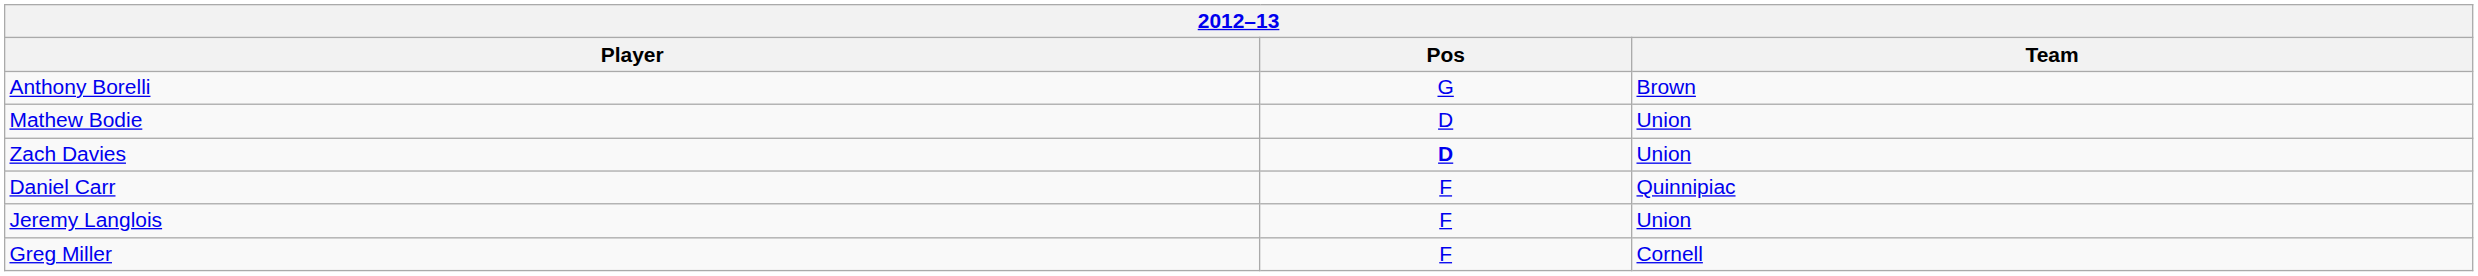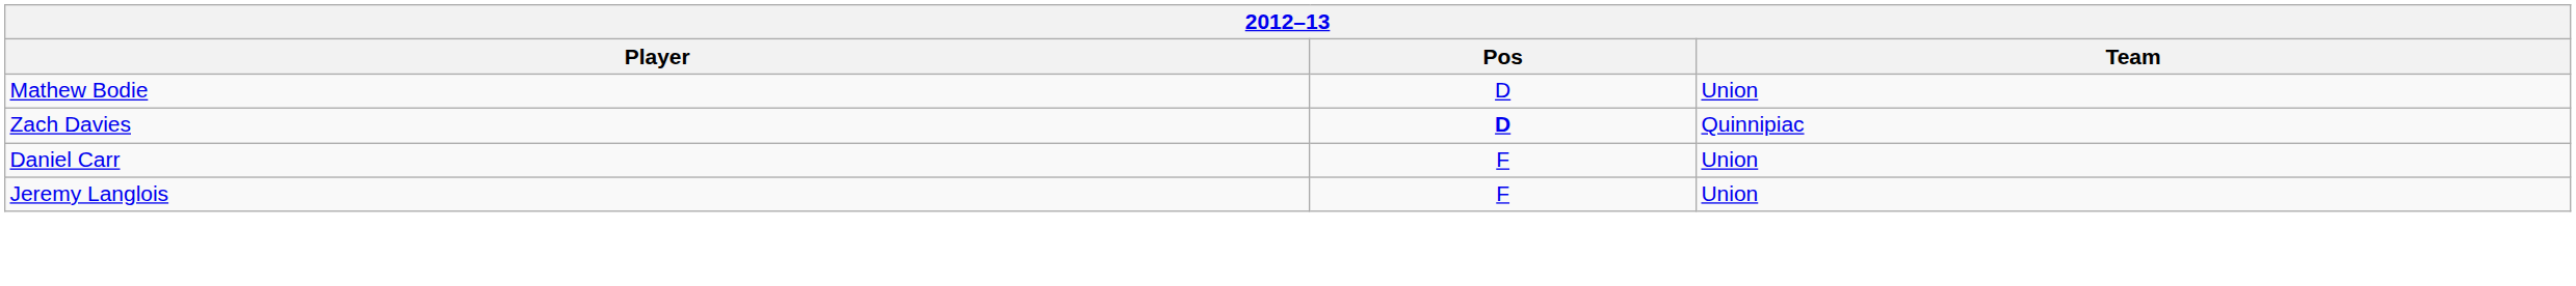- row: Anthony Borelli | G | Brown
Zach Davies | Team: Union -> Quinnipiac
Daniel Carr | Team: Quinnipiac -> Union
- row: Greg Miller | F | Cornell
